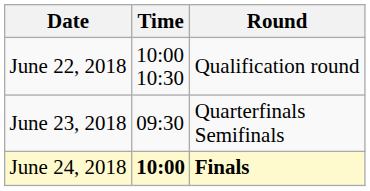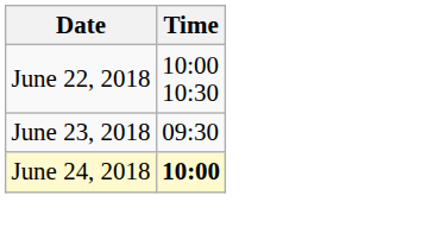- column: Round | Qualification round | Quarterfinals Semifinals | Finals
